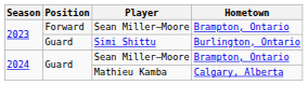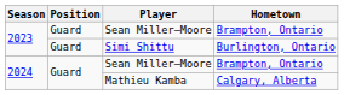2023 / Sean Miller–Moore | Position: Forward -> Guard
